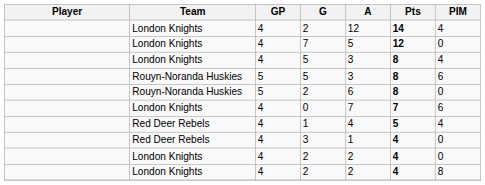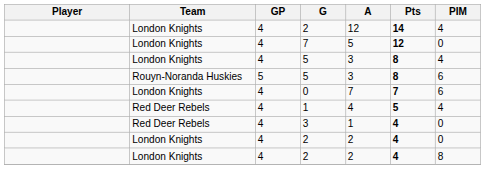- row: Rouyn-Noranda Huskies | 5 | 2 | 6 | 8 | 0
